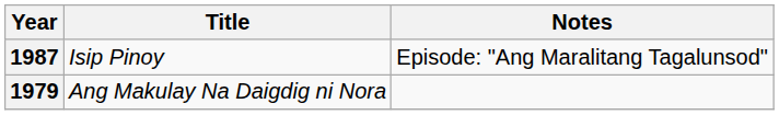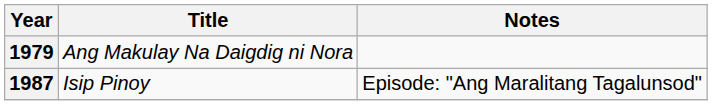rows swapped: 1979 <-> 1987
